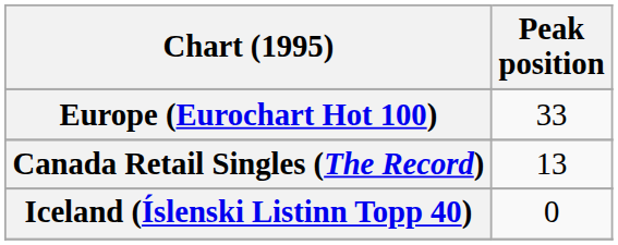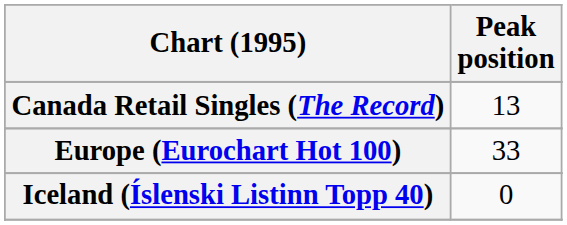rows swapped: Canada Retail Singles (The Record) <-> Europe (Eurochart Hot 100)
